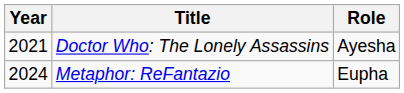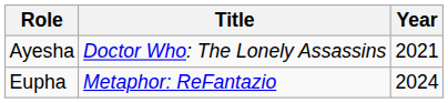columns swapped: Year <-> Role
